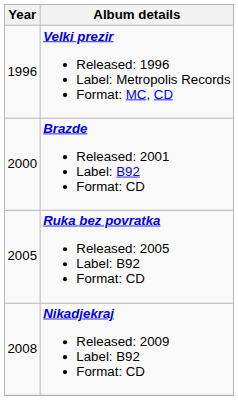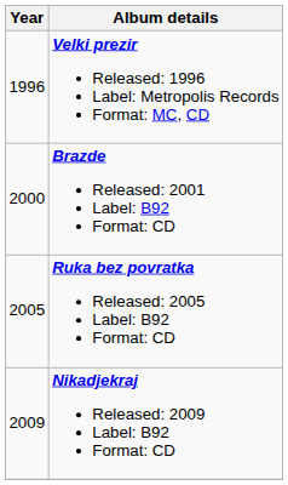Nikadjekraj Released: 2009 Label: B92 Format: CD | Year: 2008 -> 2009
